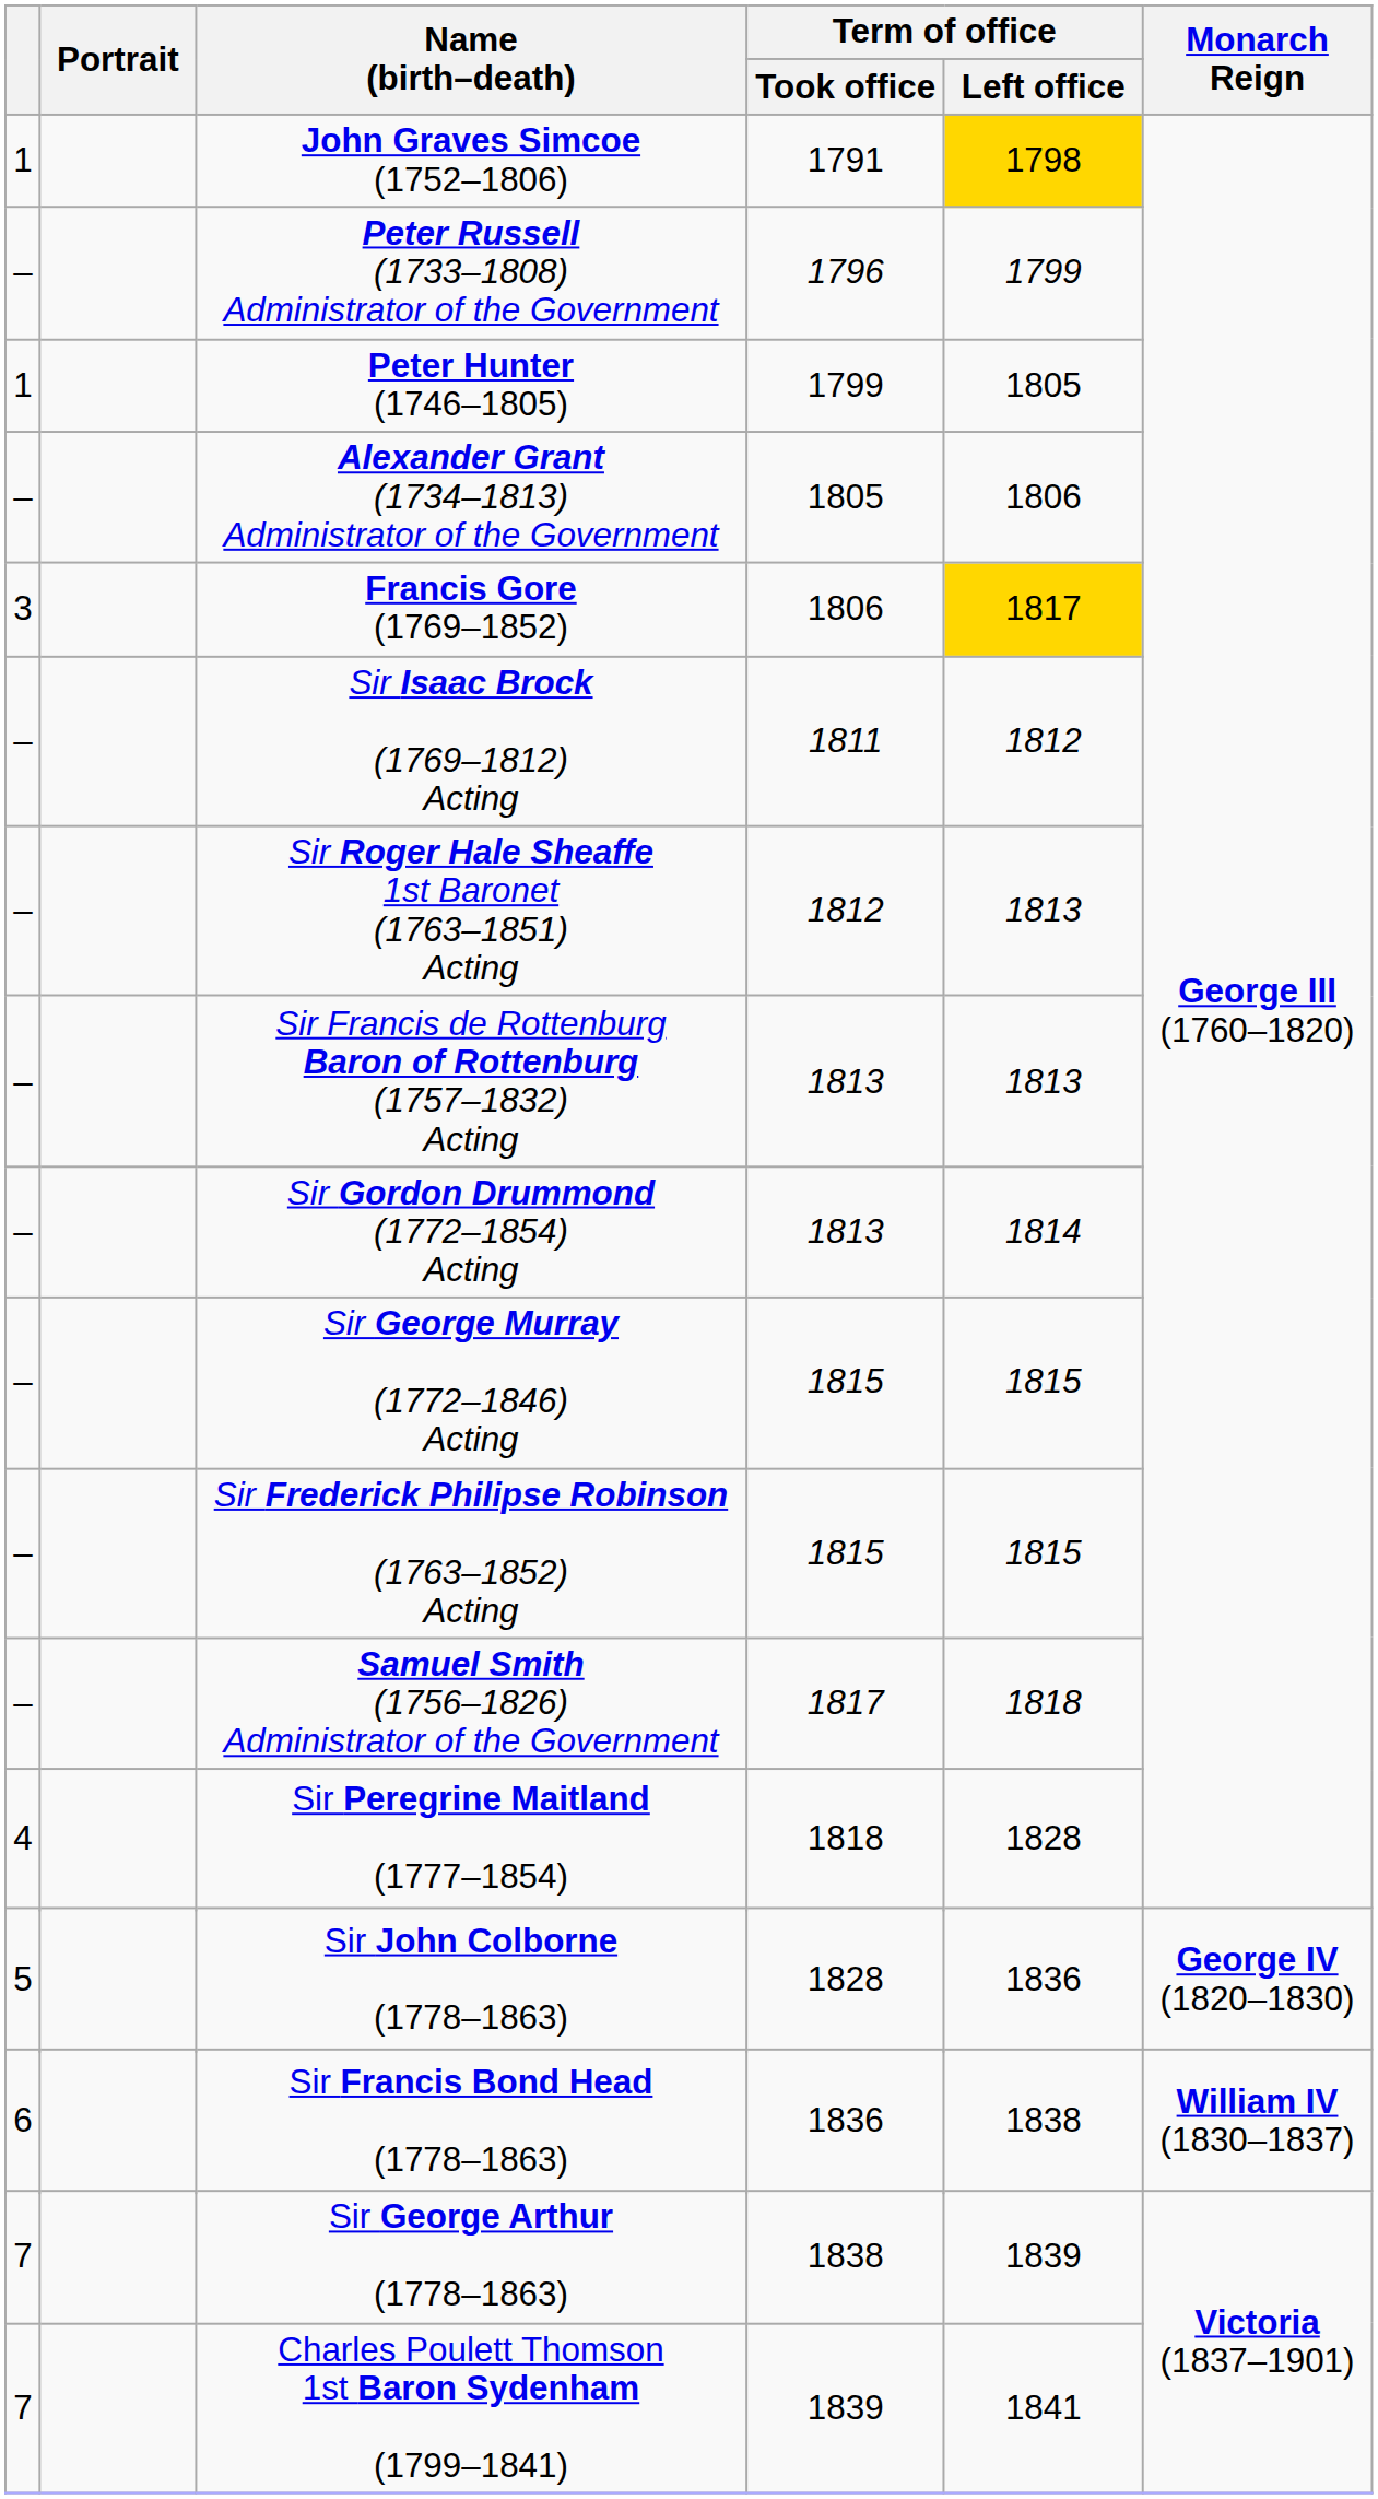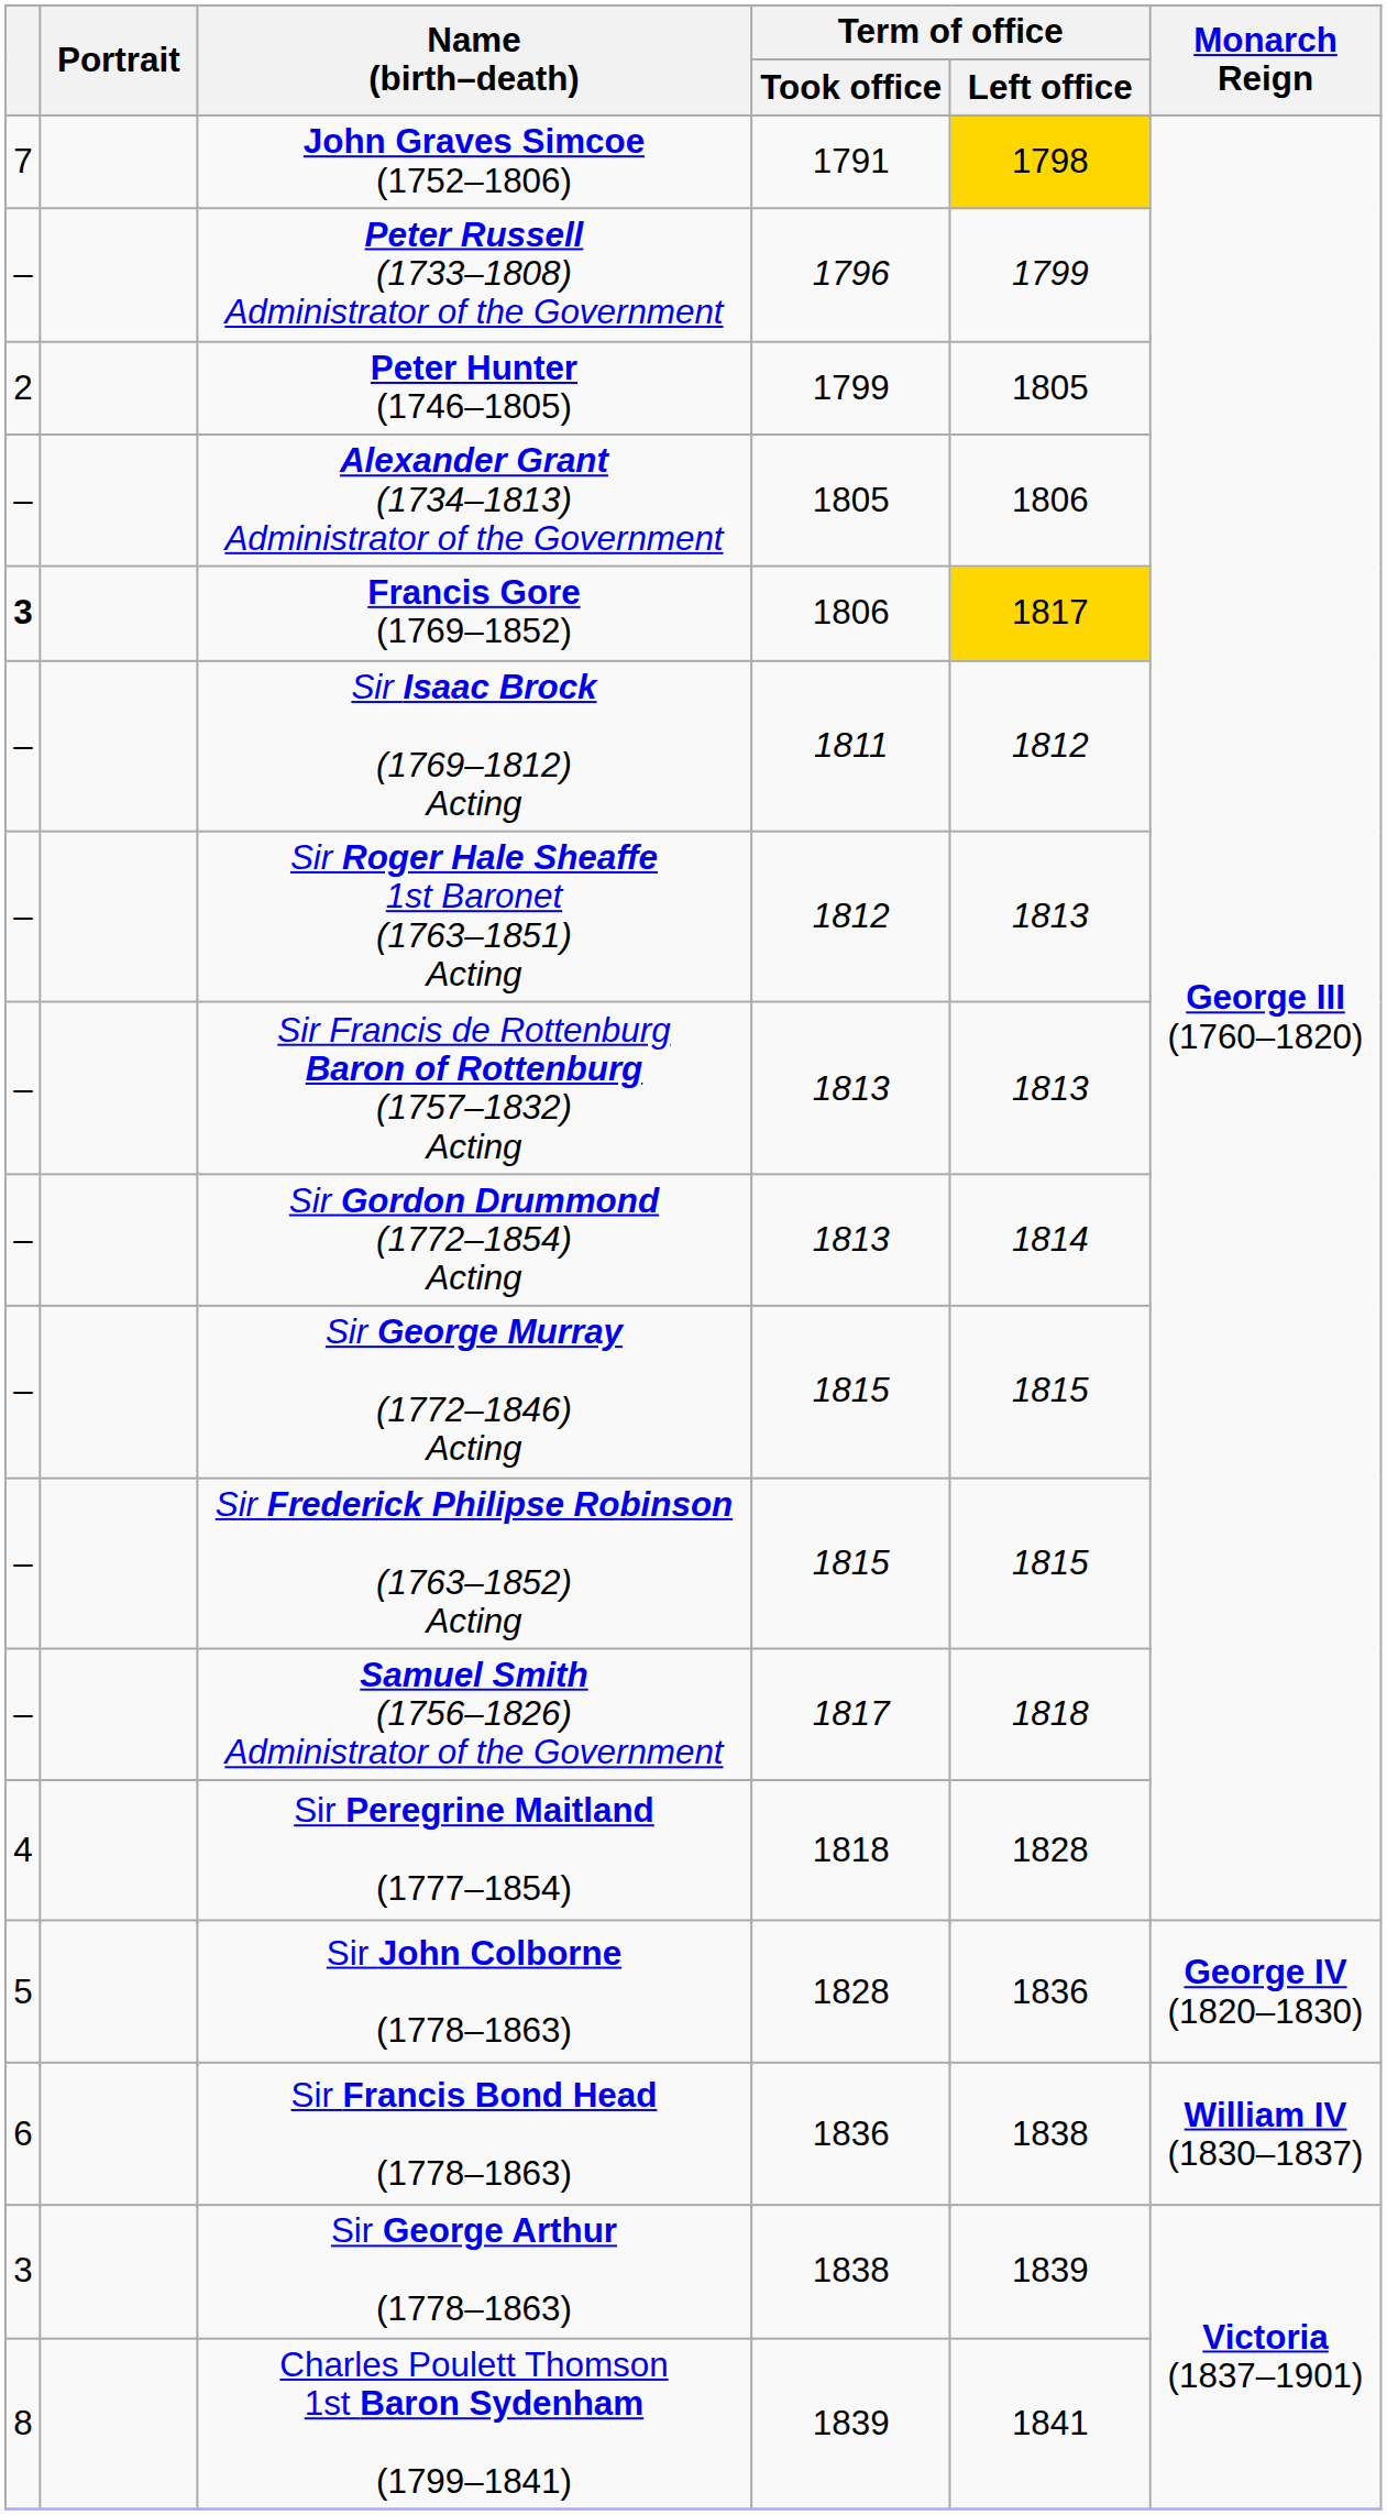John Graves Simcoe (1752–1806) | column 1: 1 -> 7
Peter Hunter (1746–1805) | column 1: 1 -> 2
Francis Gore (1769–1852) | column 1: normal -> bold
Sir George Arthur (1778–1863) | column 1: 7 -> 3
Charles Poulett Thomson 1st Baron Sydenham (1799–1841) | column 1: 7 -> 8
